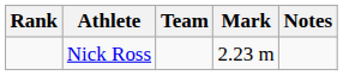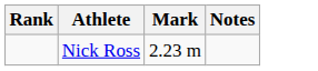- column: Team
